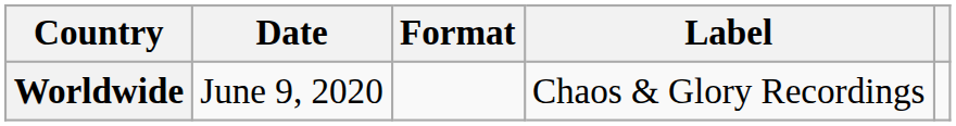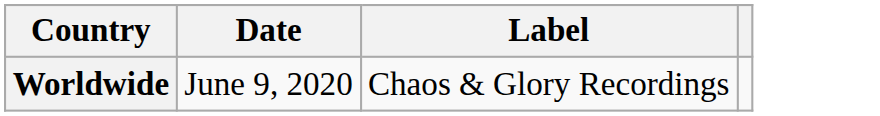- column: Format
